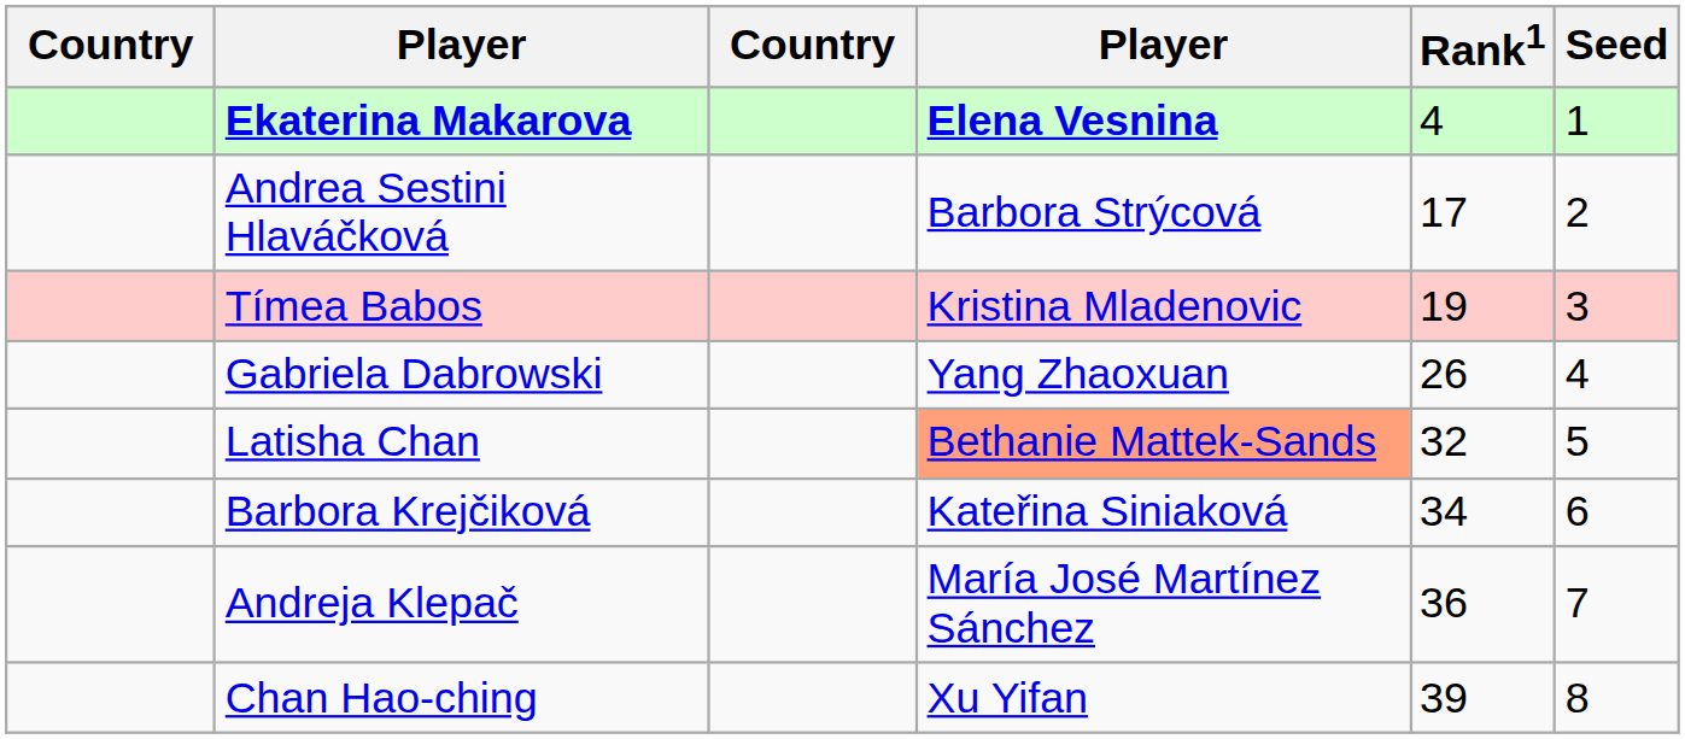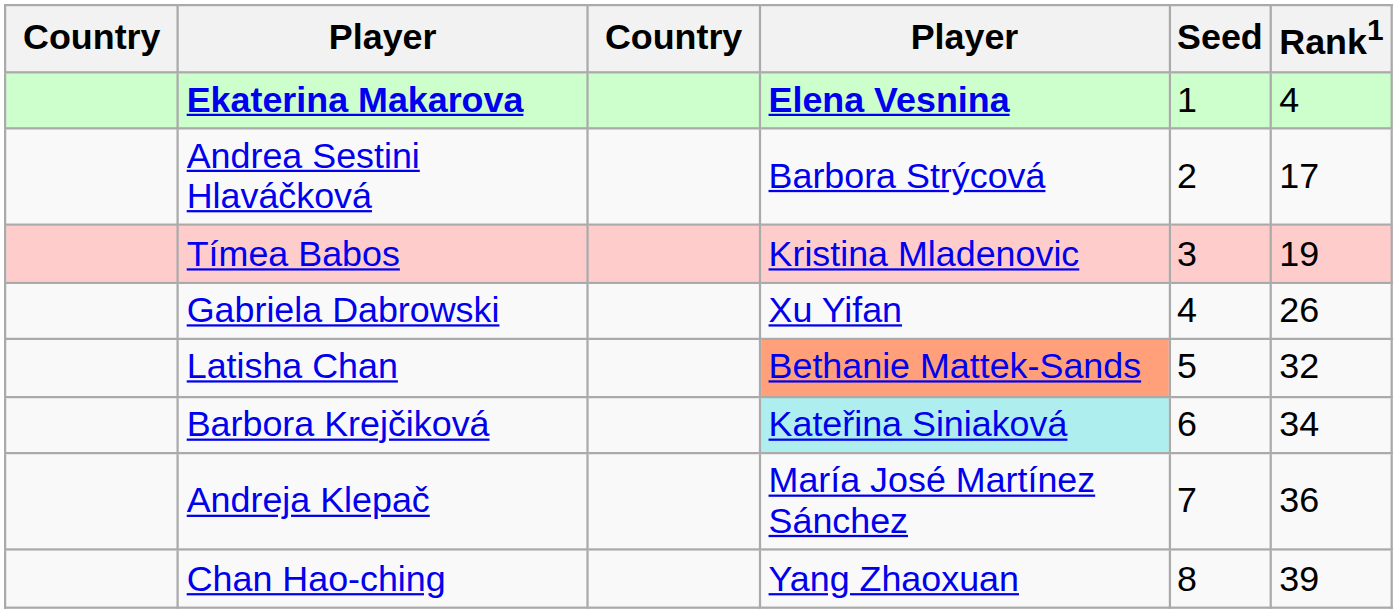columns swapped: Rank1 <-> Seed
Gabriela Dabrowski | column 4: Yang Zhaoxuan -> Xu Yifan
Barbora Krejčiková | column 4: no background -> paleturquoise background
Chan Hao-ching | column 4: Xu Yifan -> Yang Zhaoxuan
